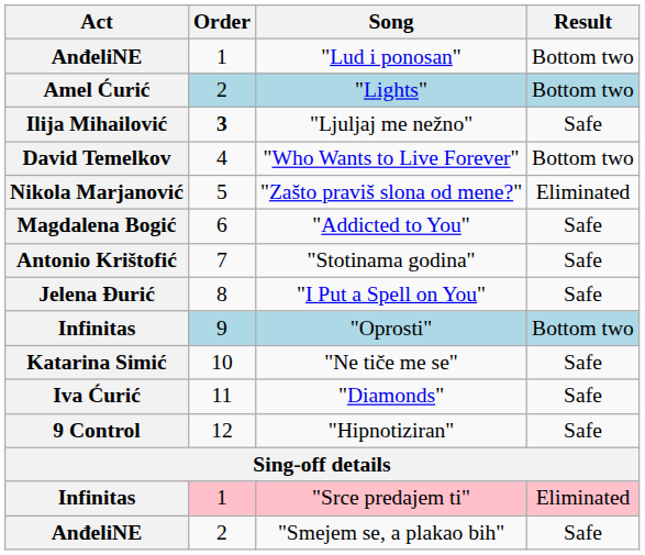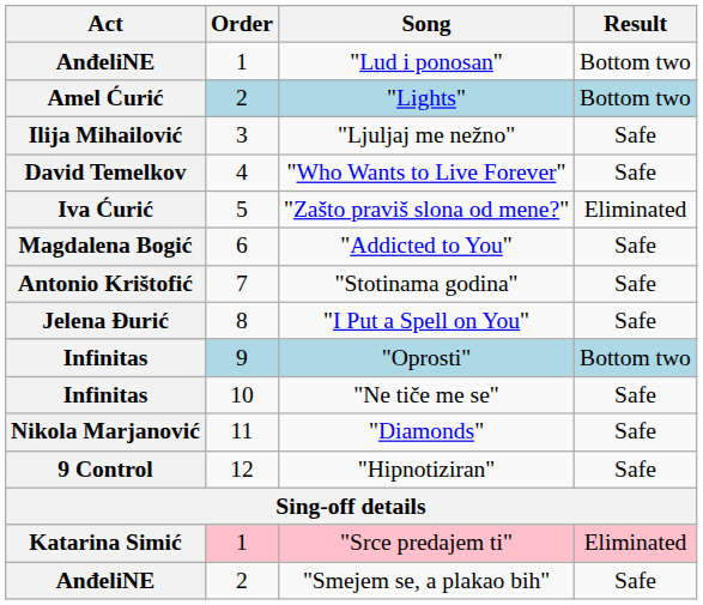"Ljuljaj me nežno" | Order: bold -> normal
"Who Wants to Live Forever" | Result: Bottom two -> Safe
"Zašto praviš slona od mene?" | Act: Nikola Marjanović -> Iva Ćurić
"Ne tiče me se" | Act: Katarina Simić -> Infinitas
"Diamonds" | Act: Iva Ćurić -> Nikola Marjanović
"Srce predajem ti" | Act: Infinitas -> Katarina Simić
